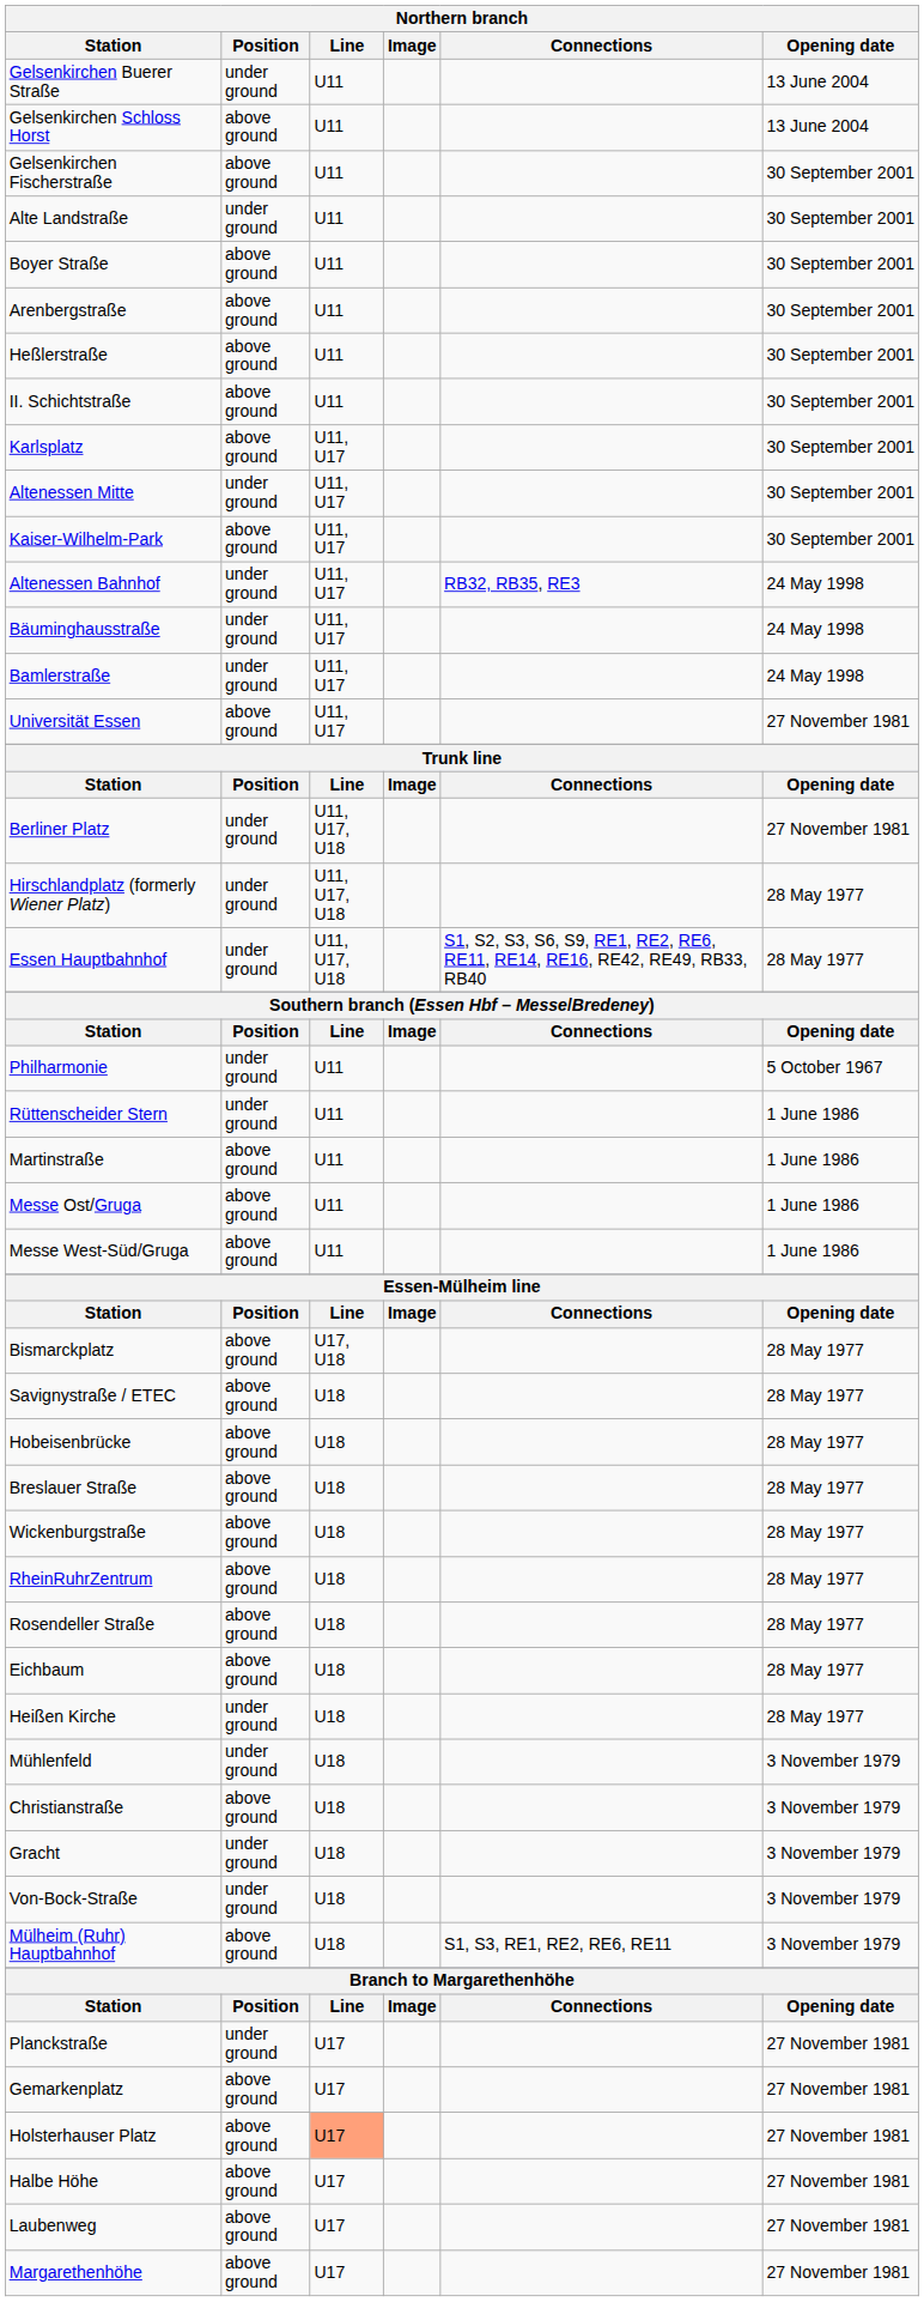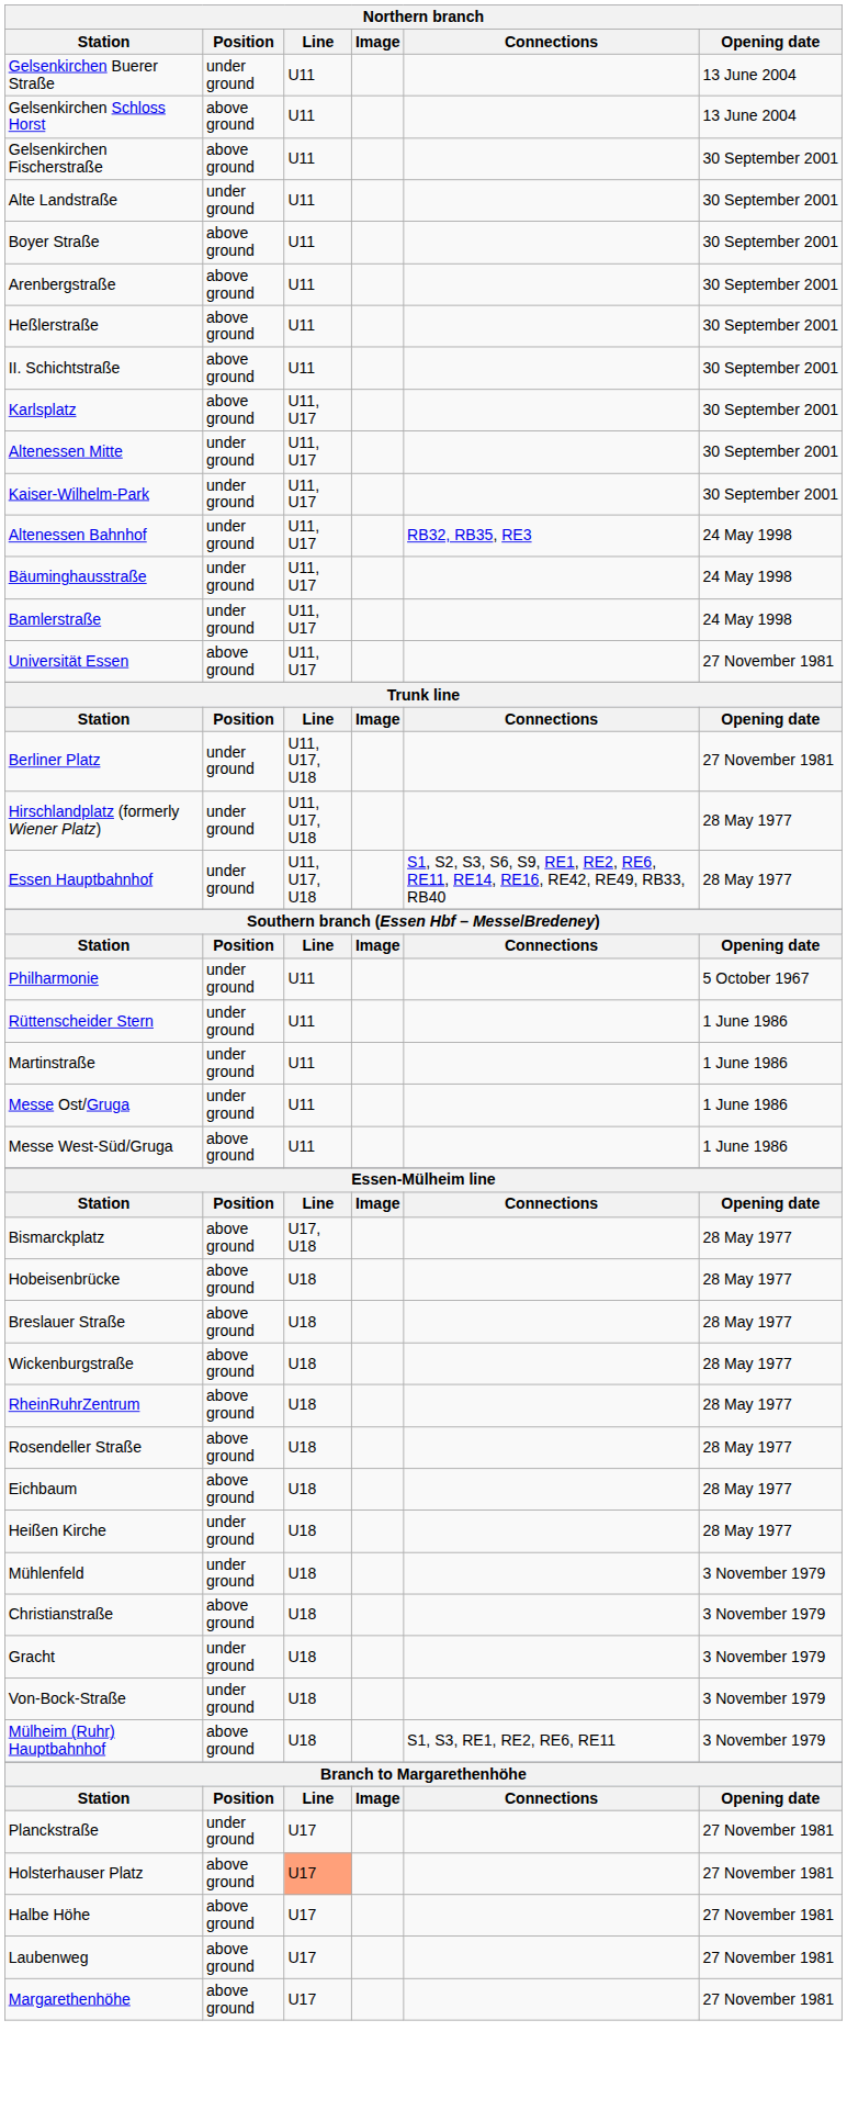Kaiser-Wilhelm-Park | Position: above ground -> under ground
Martinstraße | Position: above ground -> under ground
Messe Ost/Gruga | Position: above ground -> under ground
- row: Savignystraße / ETEC | above ground | U18 | 28 May 1977
- row: Gemarkenplatz | above ground | U17 | 27 November 1981
